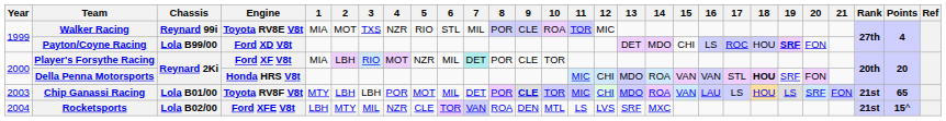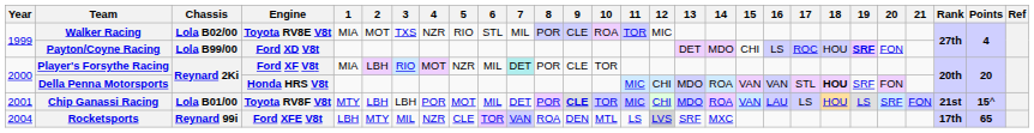Walker Racing | Chassis: Reynard 99i -> Lola B02/00
Chip Ganassi Racing | Year: 2003 -> 2001
Chip Ganassi Racing | Points: 65 -> 15^
Rocketsports | Chassis: Lola B02/00 -> Reynard 99i
Rocketsports | 12: no background -> lightgrey background
Rocketsports | Rank: 21st -> 17th
Rocketsports | Points: 15^ -> 65
